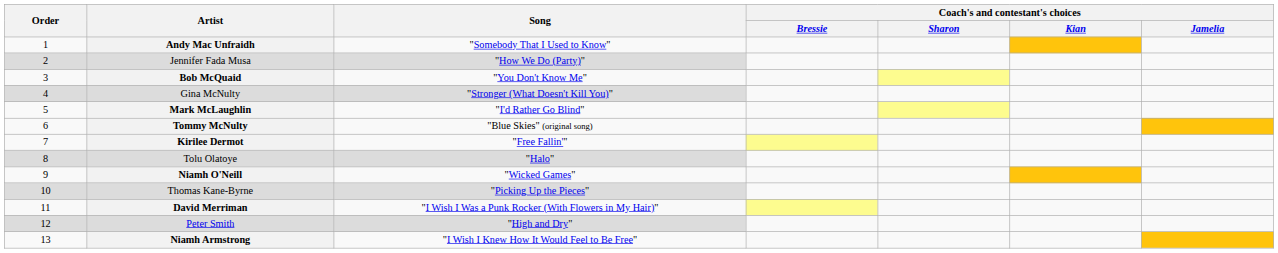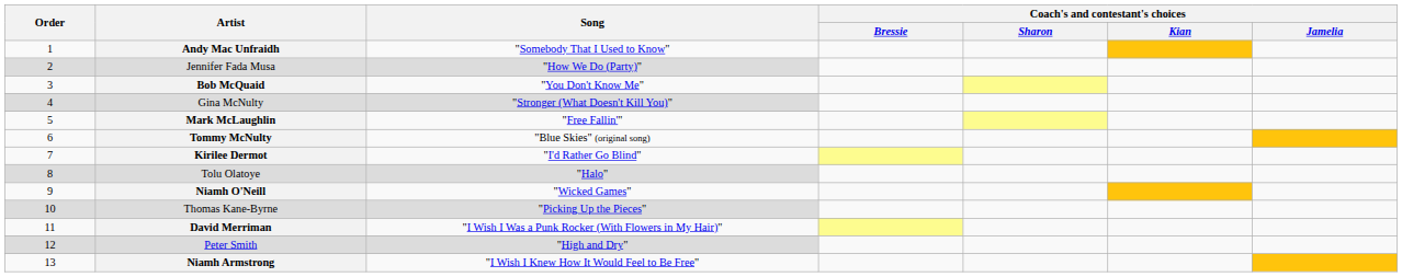Mark McLaughlin | Song: "I'd Rather Go Blind" -> "Free Fallin'"
Kirilee Dermot | Song: "Free Fallin'" -> "I'd Rather Go Blind"
